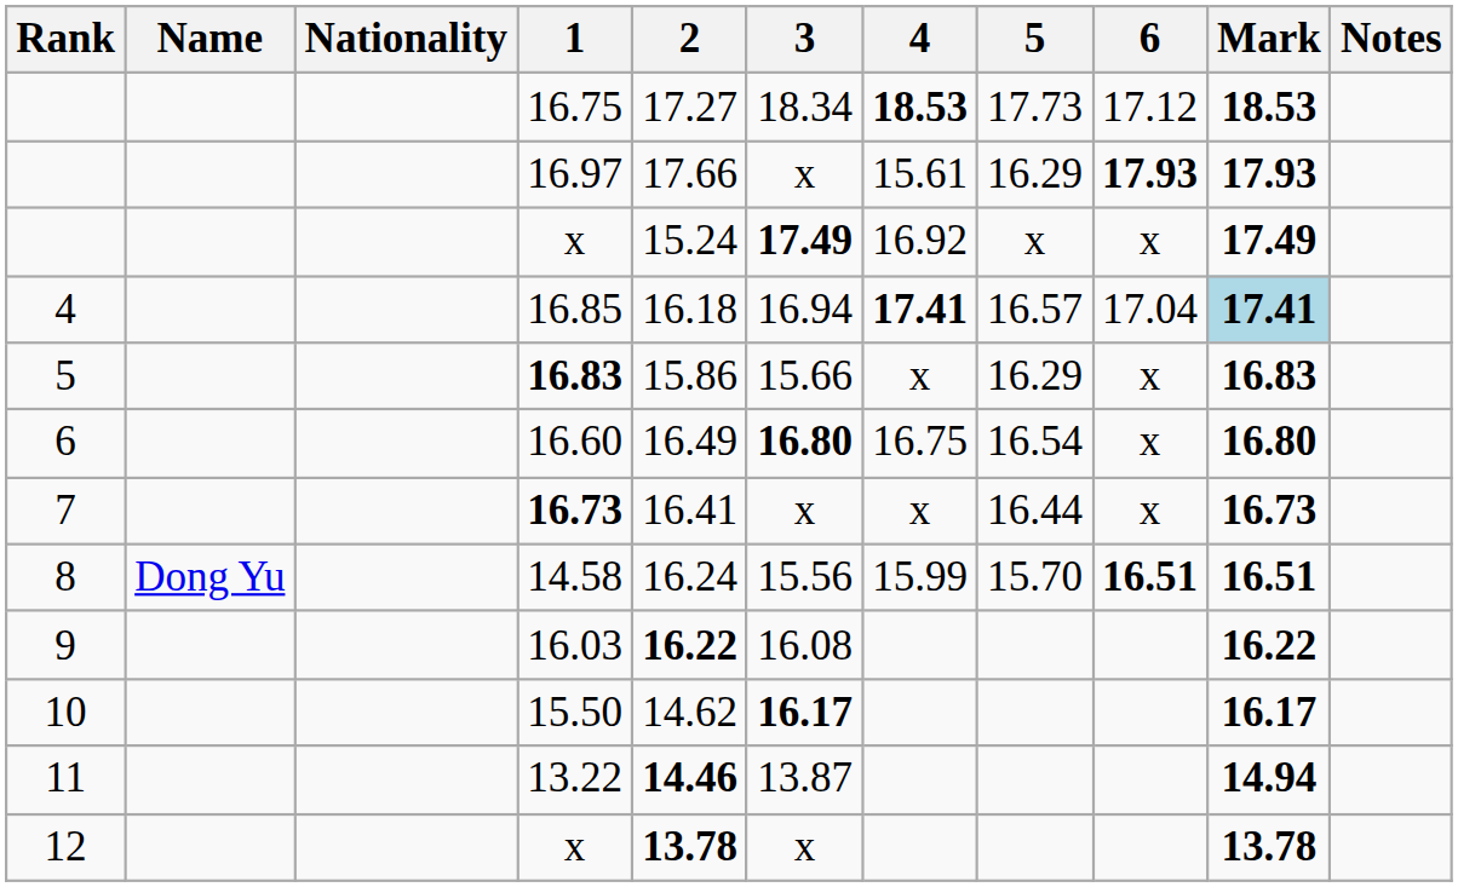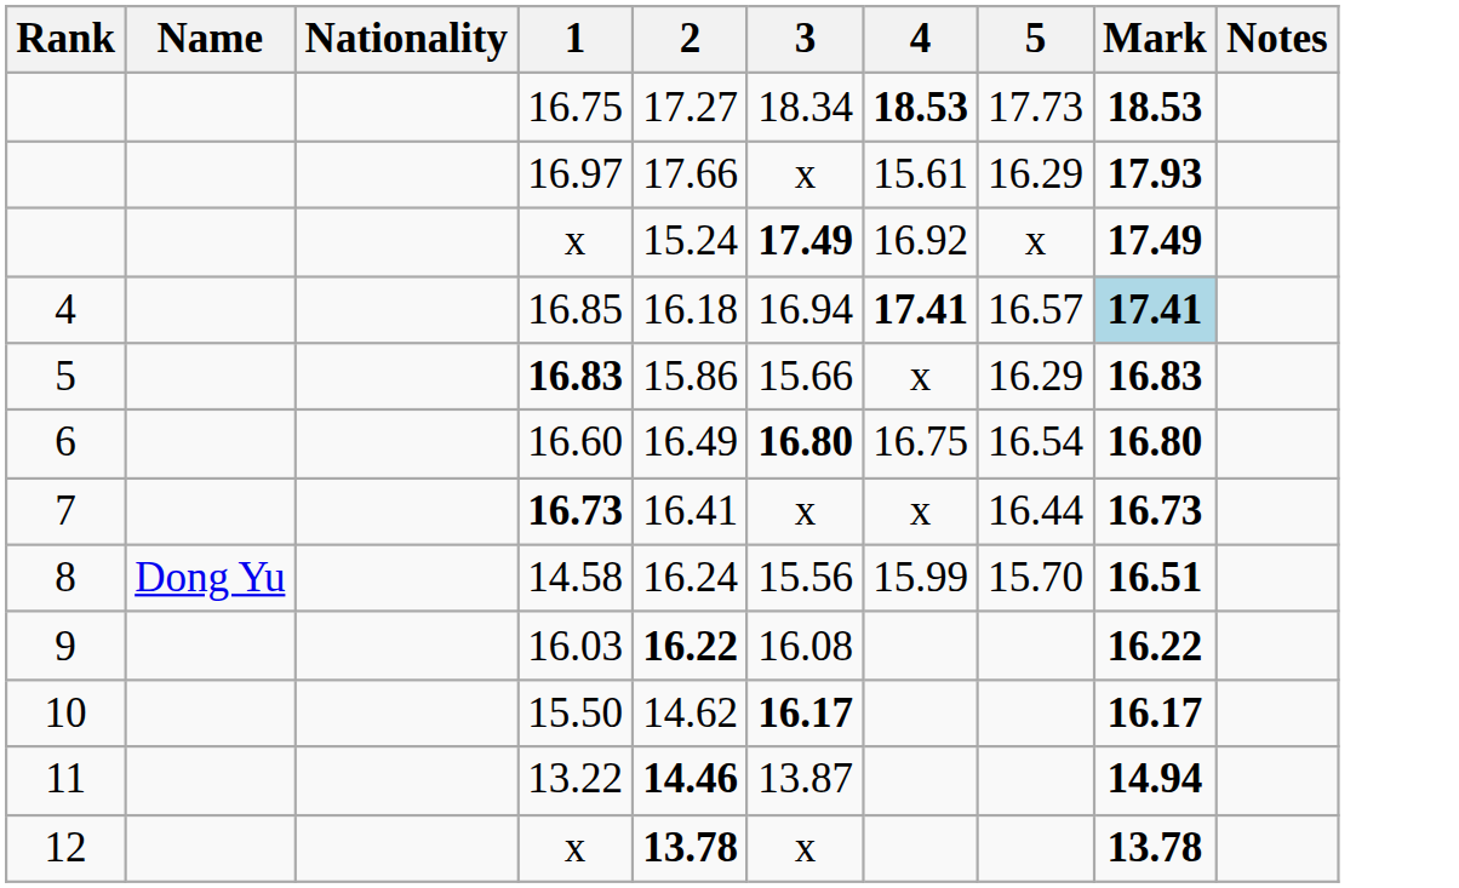- column: 6 | 17.12 | 17.93 | x | 17.04 | x | x | x | 16.51
